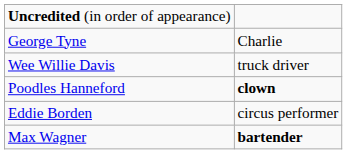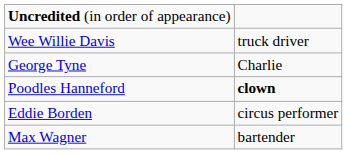rows swapped: Wee Willie Davis <-> George Tyne
Max Wagner | column 2: bold -> normal
